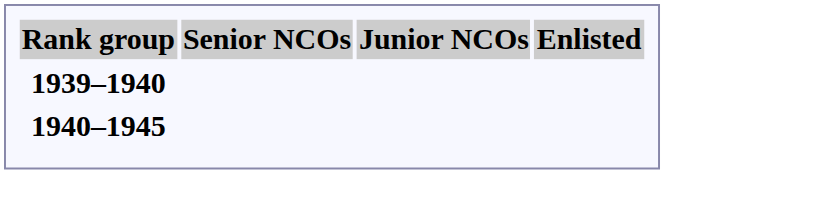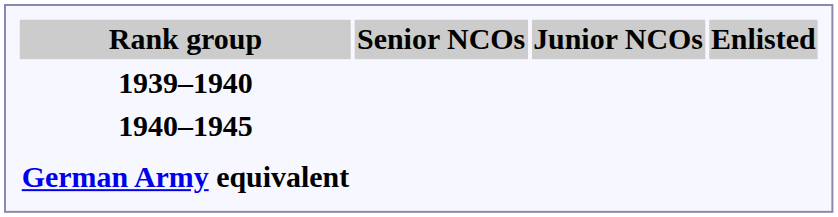+ row: German Army equivalent
